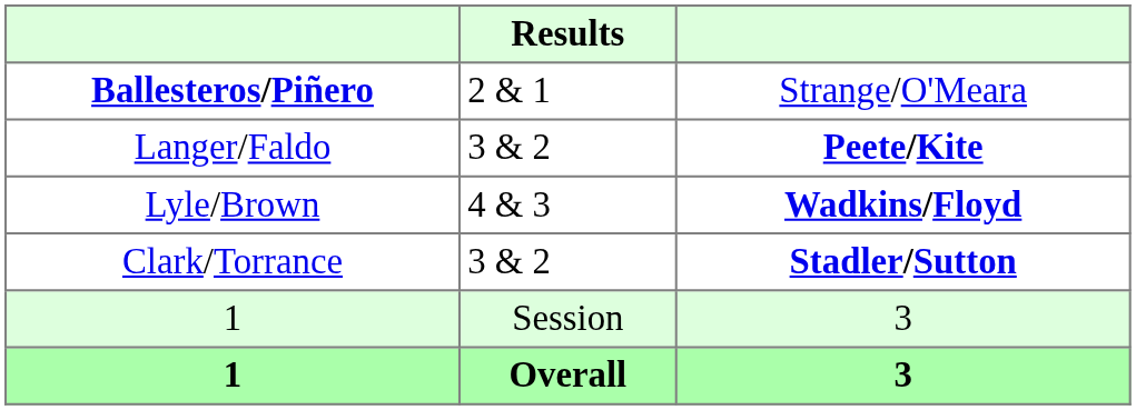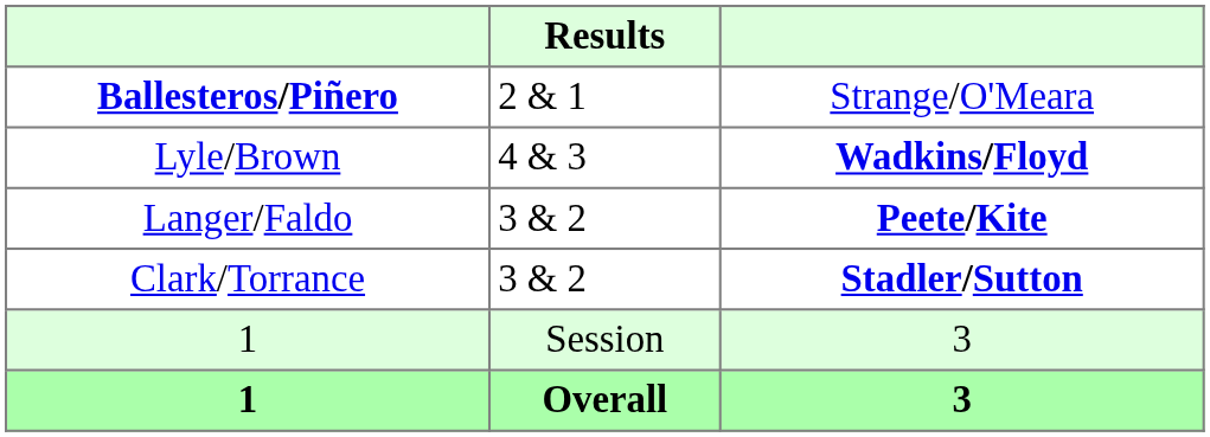rows swapped: Langer/Faldo <-> Lyle/Brown
